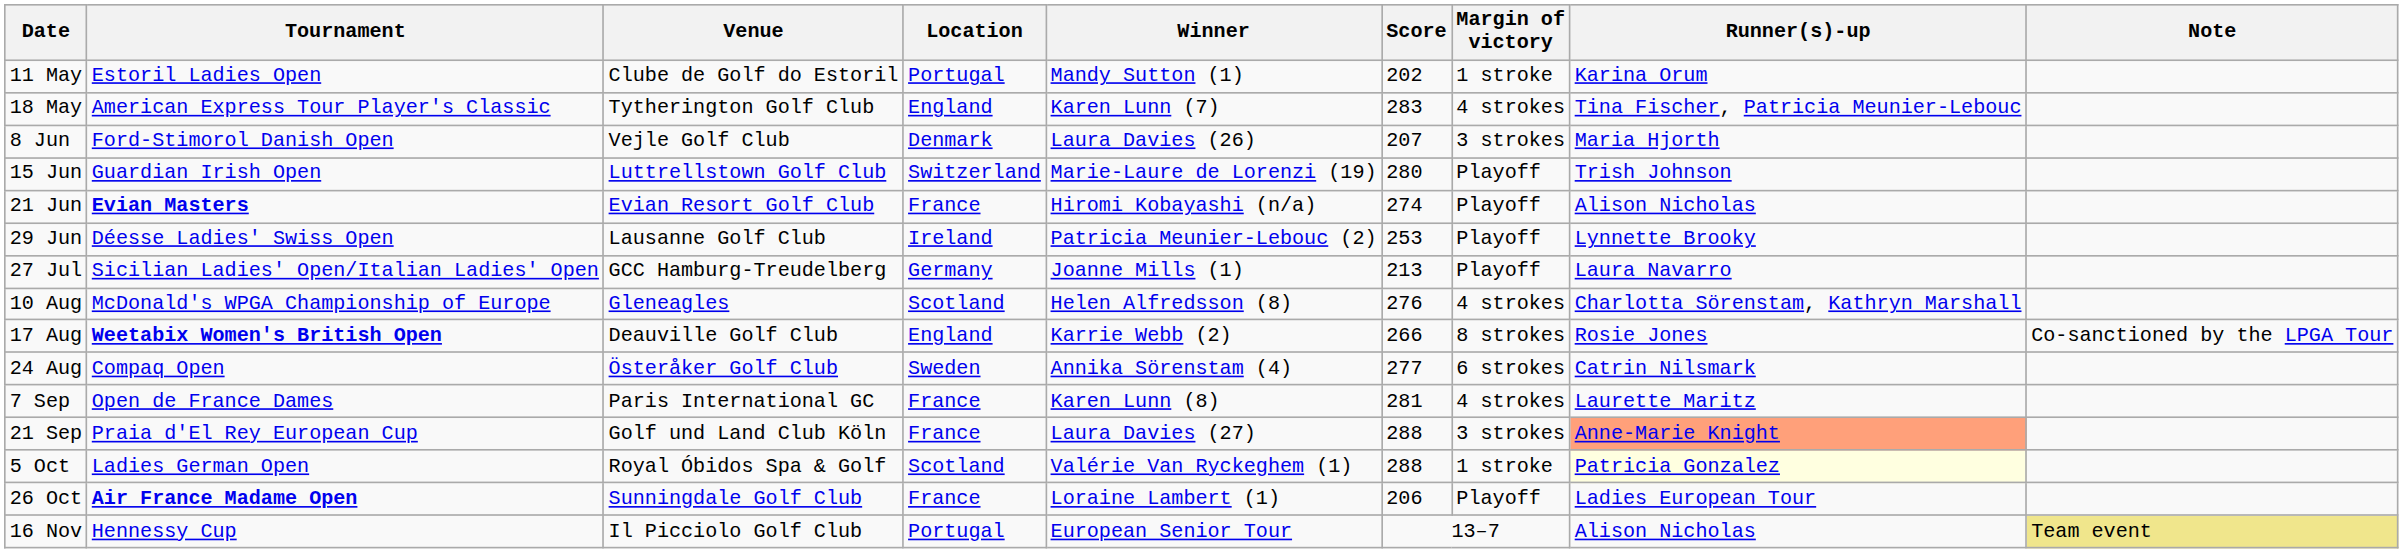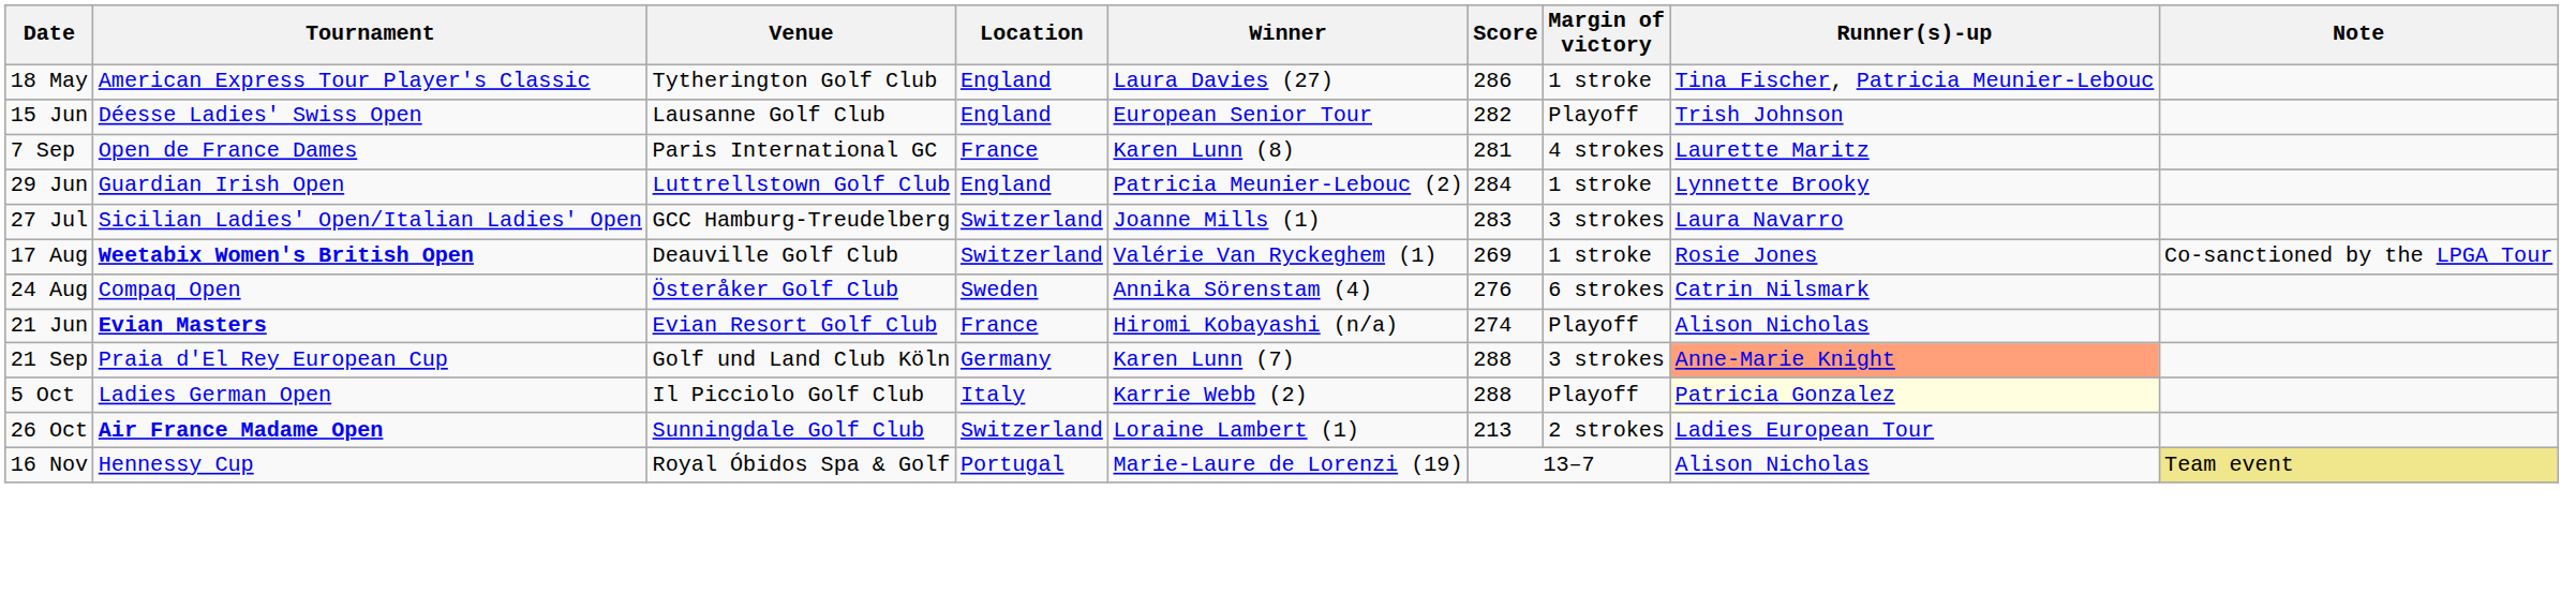- row: 11 May | Estoril Ladies Open | Clube de Golf do Estoril | Portugal | Mandy Sutton (1) | 202 | 1 stroke | Karina Orum
18 May | Winner: Karen Lunn (7) -> Laura Davies (27)
18 May | Score: 283 -> 286
18 May | Margin of victory: 4 strokes -> 1 stroke
- row: 8 Jun | Ford-Stimorol Danish Open | Vejle Golf Club | Denmark | Laura Davies (26) | 207 | 3 strokes | Maria Hjorth
15 Jun | Tournament: Guardian Irish Open -> Déesse Ladies' Swiss Open
15 Jun | Venue: Luttrellstown Golf Club -> Lausanne Golf Club
15 Jun | Location: Switzerland -> England
15 Jun | Winner: Marie-Laure de Lorenzi (19) -> European Senior Tour
15 Jun | Score: 280 -> 282
rows swapped: 21 Jun <-> 7 Sep
29 Jun | Tournament: Déesse Ladies' Swiss Open -> Guardian Irish Open
29 Jun | Venue: Lausanne Golf Club -> Luttrellstown Golf Club
29 Jun | Location: Ireland -> England
29 Jun | Score: 253 -> 284
29 Jun | Margin of victory: Playoff -> 1 stroke
27 Jul | Location: Germany -> Switzerland
27 Jul | Score: 213 -> 283
27 Jul | Margin of victory: Playoff -> 3 strokes
- row: 10 Aug | McDonald's WPGA Championship of Europe | Gleneagles | Scotland | Helen Alfredsson (8) | 276 | 4 strokes | Charlotta Sörenstam, Kathryn Marshall
17 Aug | Location: England -> Switzerland
17 Aug | Winner: Karrie Webb (2) -> Valérie Van Ryckeghem (1)
17 Aug | Score: 266 -> 269
17 Aug | Margin of victory: 8 strokes -> 1 stroke
24 Aug | Score: 277 -> 276
21 Sep | Location: France -> Germany
21 Sep | Winner: Laura Davies (27) -> Karen Lunn (7)
5 Oct | Venue: Royal Óbidos Spa & Golf -> Il Picciolo Golf Club
5 Oct | Location: Scotland -> Italy
5 Oct | Winner: Valérie Van Ryckeghem (1) -> Karrie Webb (2)
5 Oct | Margin of victory: 1 stroke -> Playoff
26 Oct | Location: France -> Switzerland
26 Oct | Score: 206 -> 213
26 Oct | Margin of victory: Playoff -> 2 strokes
16 Nov | Venue: Il Picciolo Golf Club -> Royal Óbidos Spa & Golf
16 Nov | Winner: European Senior Tour -> Marie-Laure de Lorenzi (19)
